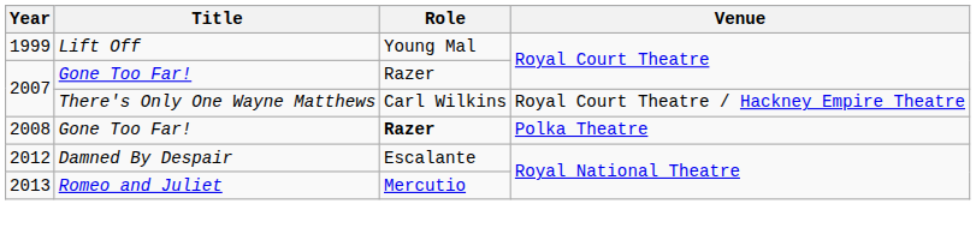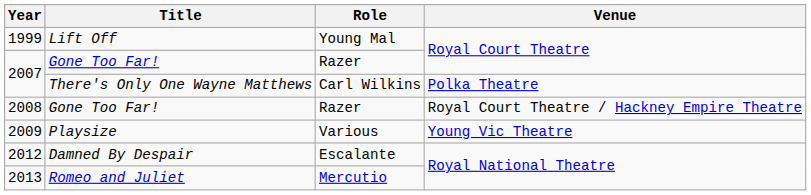2007 / There's Only One Wayne Matthews | Venue: Royal Court Theatre / Hackney Empire Theatre -> Polka Theatre
2008 | Role: bold -> normal
2008 | Venue: Polka Theatre -> Royal Court Theatre / Hackney Empire Theatre
+ row: 2009 | Playsize | Various | Young Vic Theatre
